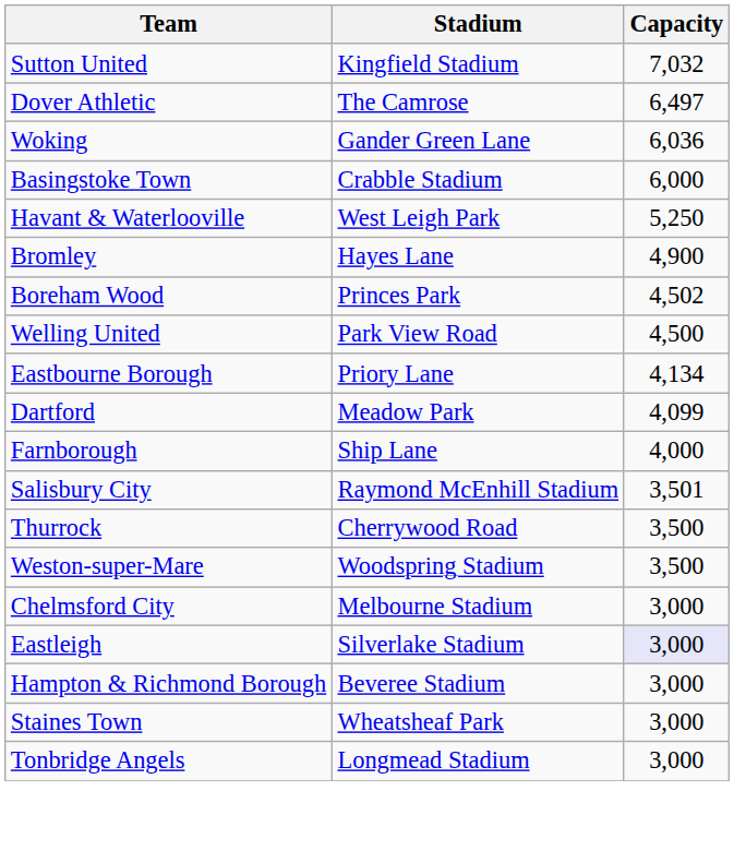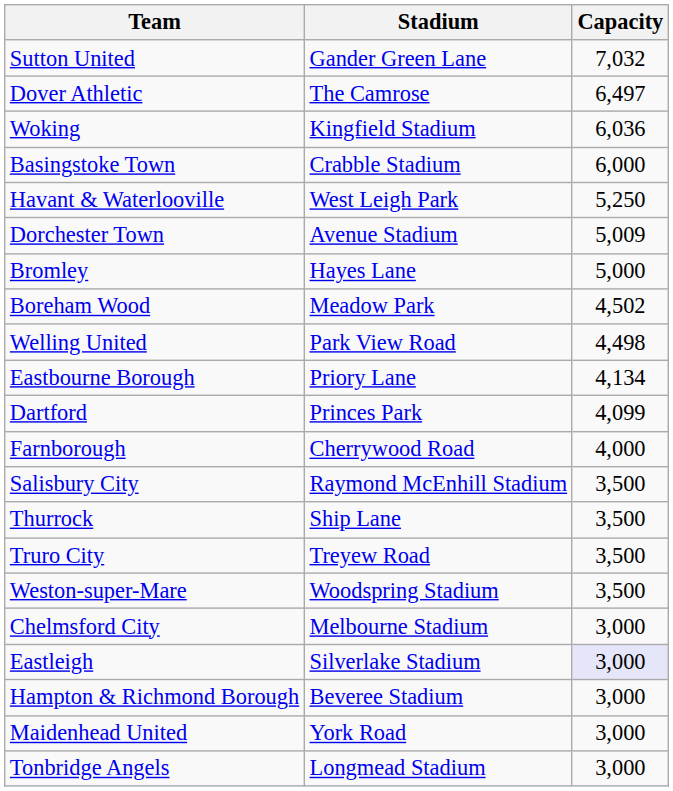Sutton United | Stadium: Kingfield Stadium -> Gander Green Lane
Woking | Stadium: Gander Green Lane -> Kingfield Stadium
+ row: Dorchester Town | Avenue Stadium | 5,009
Bromley | Capacity: 4,900 -> 5,000
Boreham Wood | Stadium: Princes Park -> Meadow Park
Welling United | Capacity: 4,500 -> 4,498
Dartford | Stadium: Meadow Park -> Princes Park
Farnborough | Stadium: Ship Lane -> Cherrywood Road
Salisbury City | Capacity: 3,501 -> 3,500
Thurrock | Stadium: Cherrywood Road -> Ship Lane
+ row: Truro City | Treyew Road | 3,500
+ row: Maidenhead United | York Road | 3,000
- row: Staines Town | Wheatsheaf Park | 3,000
